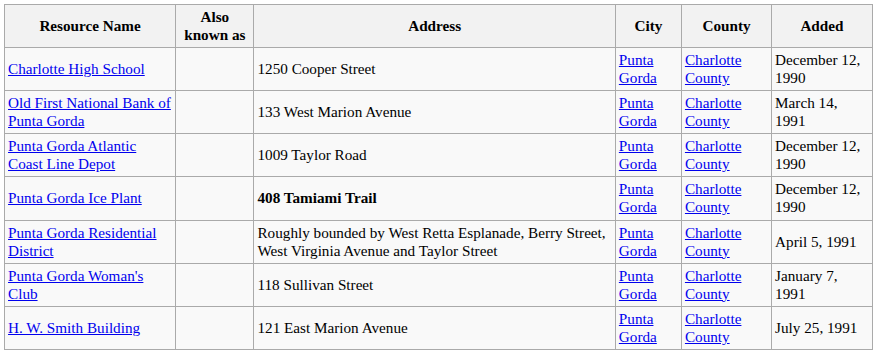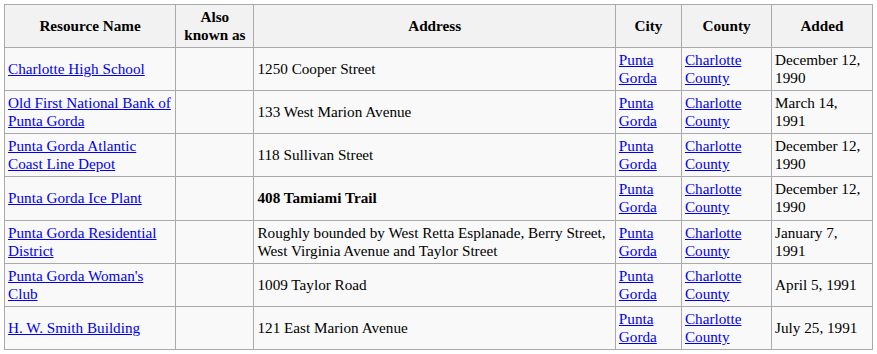Punta Gorda Atlantic Coast Line Depot | Address: 1009 Taylor Road -> 118 Sullivan Street
Punta Gorda Residential District | Added: April 5, 1991 -> January 7, 1991
Punta Gorda Woman's Club | Address: 118 Sullivan Street -> 1009 Taylor Road
Punta Gorda Woman's Club | Added: January 7, 1991 -> April 5, 1991
